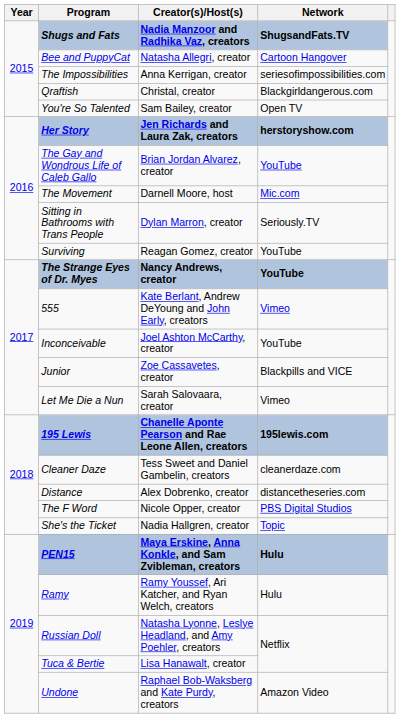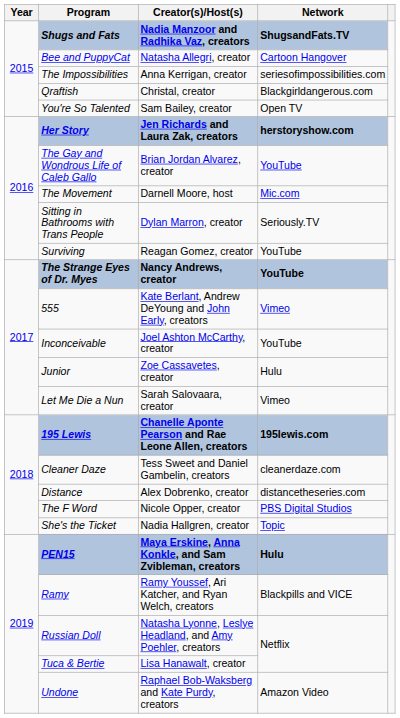Junior | Network: Blackpills and VICE -> Hulu
Ramy | Network: Hulu -> Blackpills and VICE
